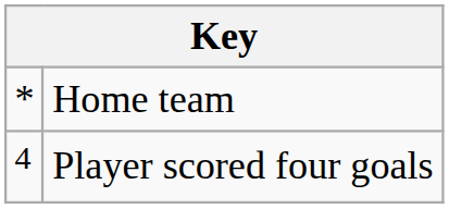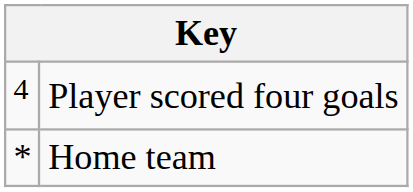rows swapped: Player scored four goals <-> Home team
